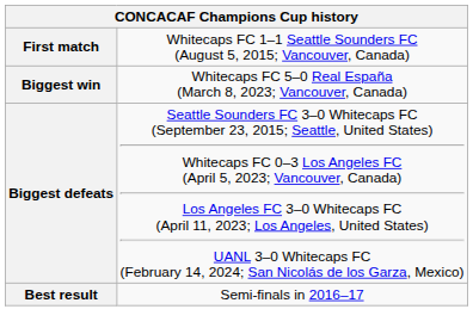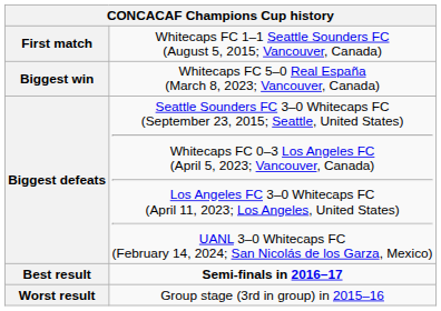Best result | column 2: normal -> bold
+ row: Worst result | Group stage (3rd in group) in 2015–16
